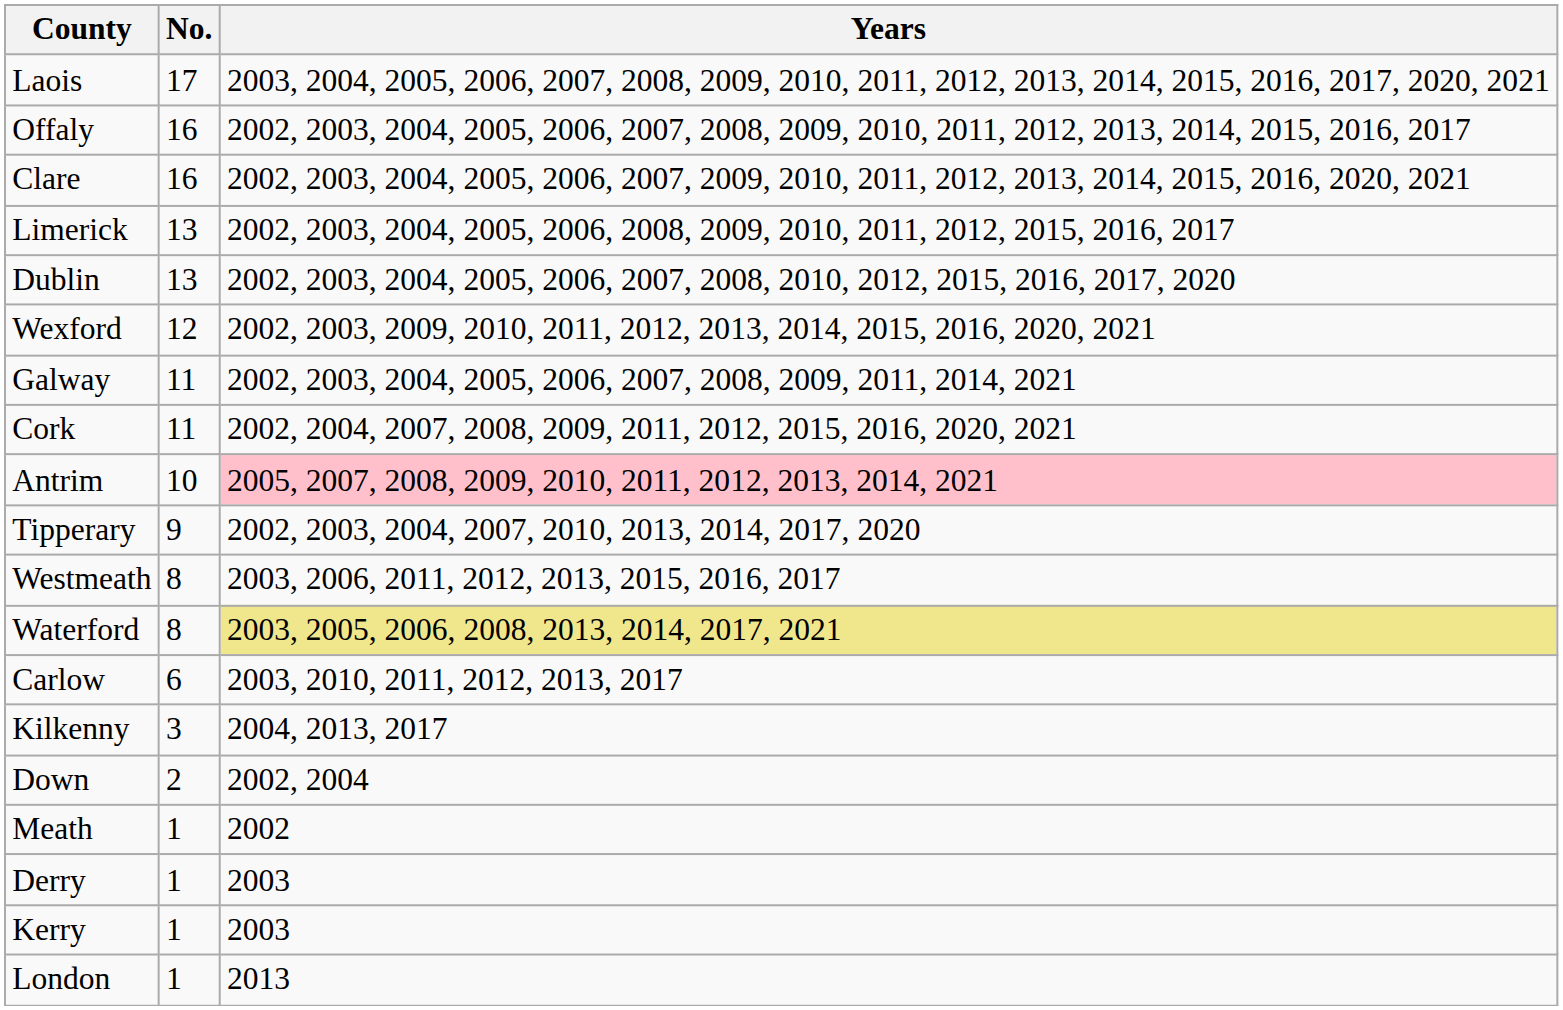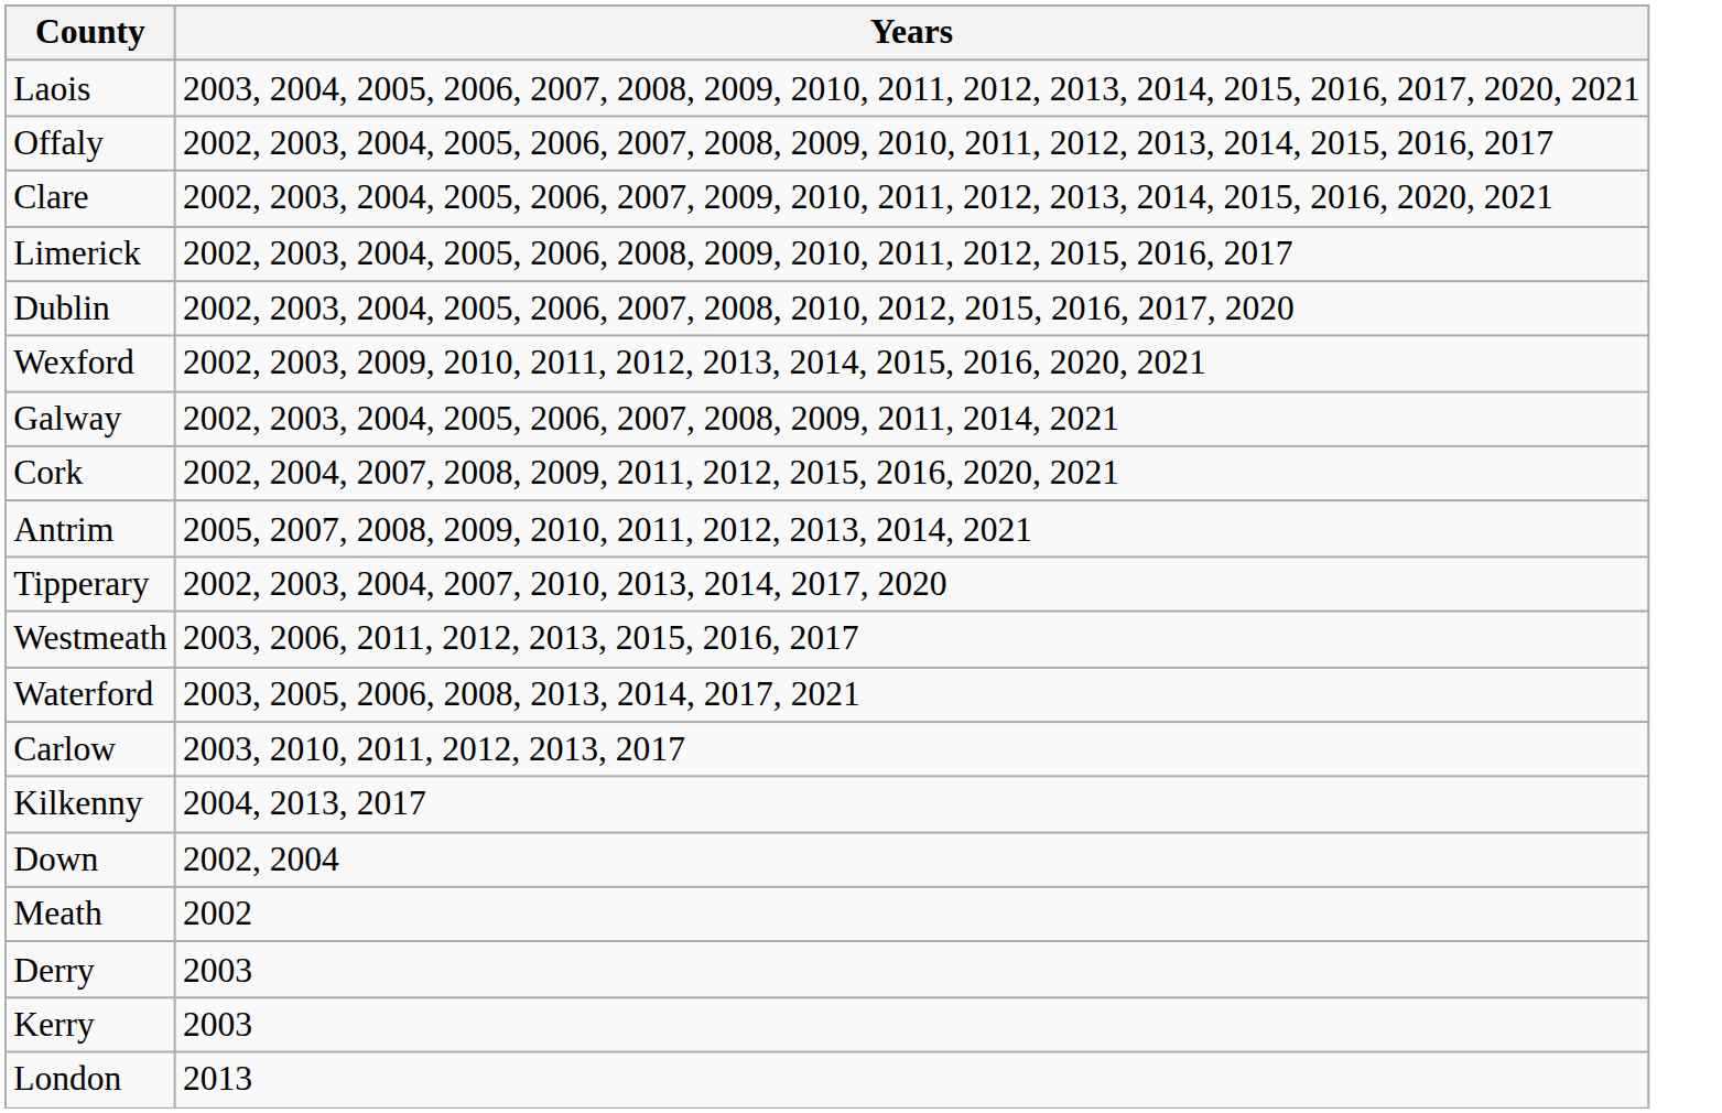- column: No. | 17 | 16 | 16 | 13 | 13 | 12 | 11 | 11 | 10 | 9 | 8 | 8 | 6 | 3 | 2 | 1 | 1 | 1 | 1
Antrim | Years: pink background -> no background
Waterford | Years: khaki background -> no background
